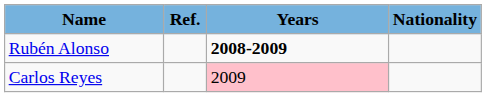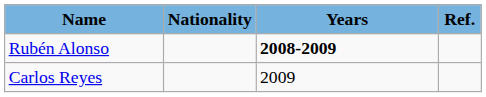columns swapped: Nationality <-> Ref.
Carlos Reyes | Years: pink background -> no background
